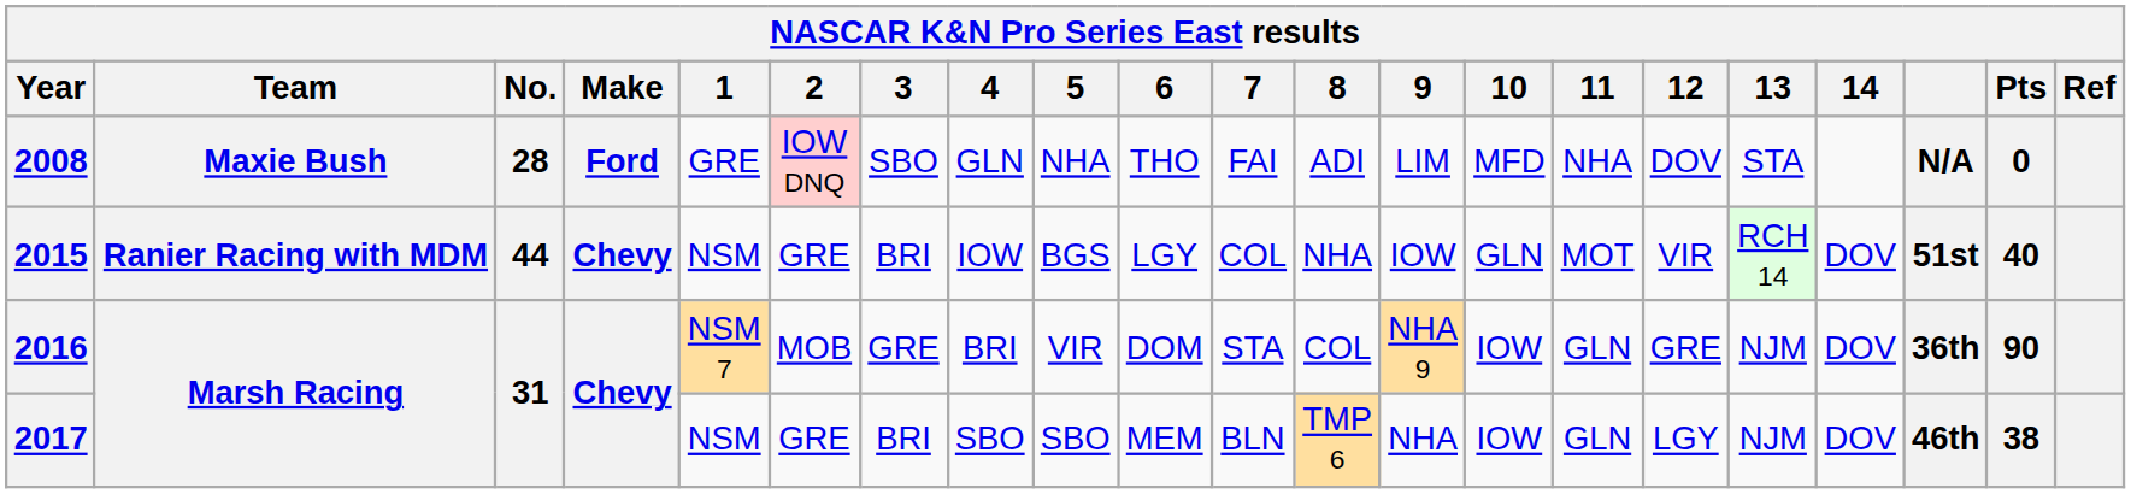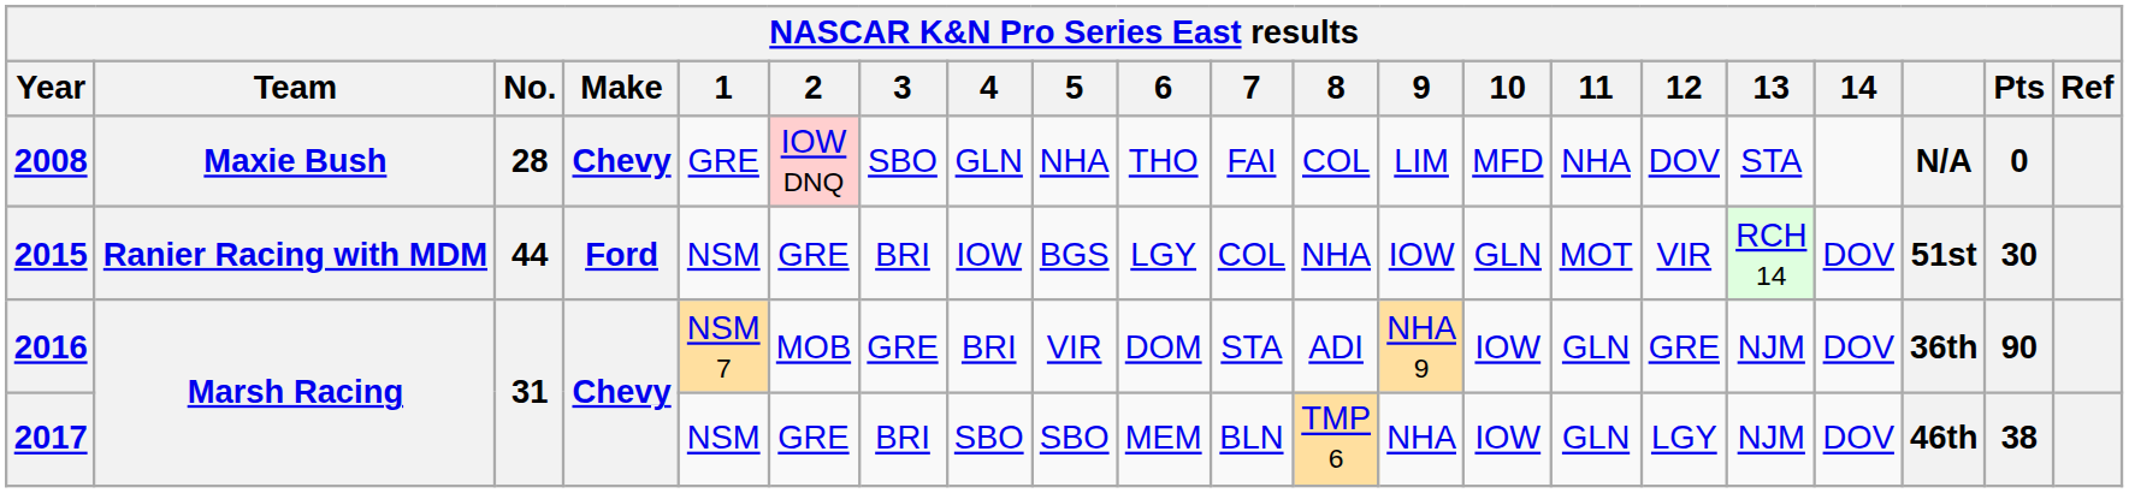2008 | Make: Ford -> Chevy
2008 | 8: ADI -> COL
2015 | Make: Chevy -> Ford
2015 | Pts: 40 -> 30
2016 | 8: COL -> ADI
